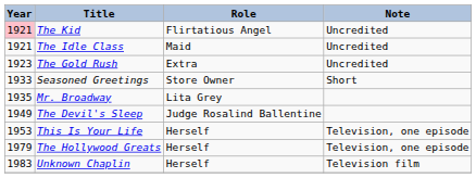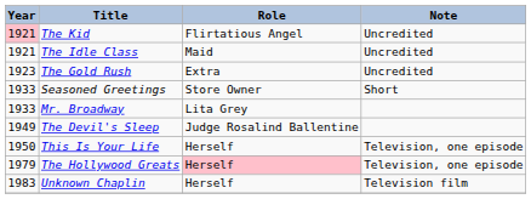Mr. Broadway | Year: 1935 -> 1933
This Is Your Life | Year: 1953 -> 1950
The Hollywood Greats | Role: no background -> pink background
